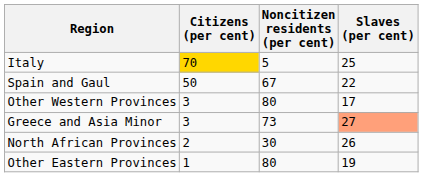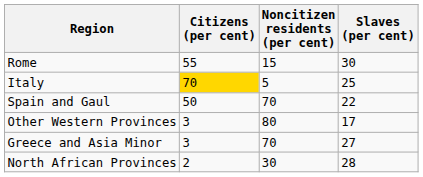+ row: Rome | 55 | 15 | 30
Spain and Gaul | Noncitizen residents (per cent): 67 -> 70
Greece and Asia Minor | Noncitizen residents (per cent): 73 -> 70
Greece and Asia Minor | Slaves (per cent): lightsalmon background -> no background
North African Provinces | Slaves (per cent): 26 -> 28
- row: Other Eastern Provinces | 1 | 80 | 19
